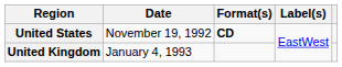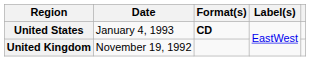United States | Date: November 19, 1992 -> January 4, 1993
United Kingdom | Date: January 4, 1993 -> November 19, 1992
